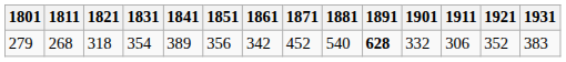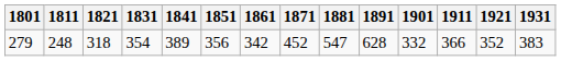279 | 1811: 268 -> 248
279 | 1881: 540 -> 547
279 | 1891: bold -> normal
279 | 1911: 306 -> 366
